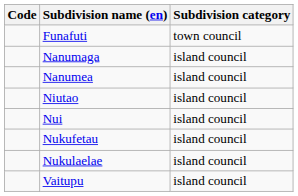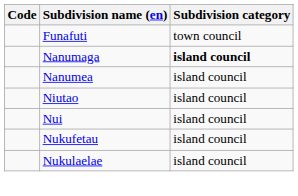Nanumaga | Subdivision category: normal -> bold
- row: Vaitupu | island council
